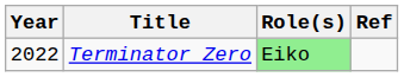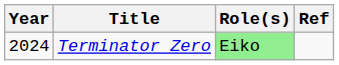Terminator Zero | Year: 2022 -> 2024
